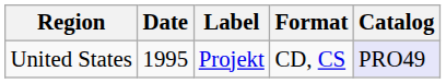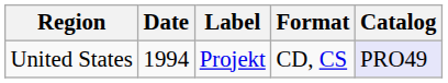United States | Date: 1995 -> 1994
